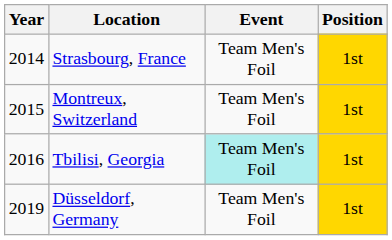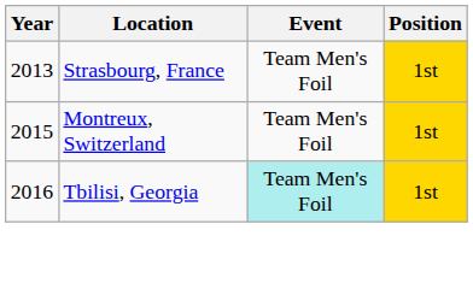Strasbourg, France | Year: 2014 -> 2013
- row: 2019 | Düsseldorf, Germany | Team Men's Foil | 1st
